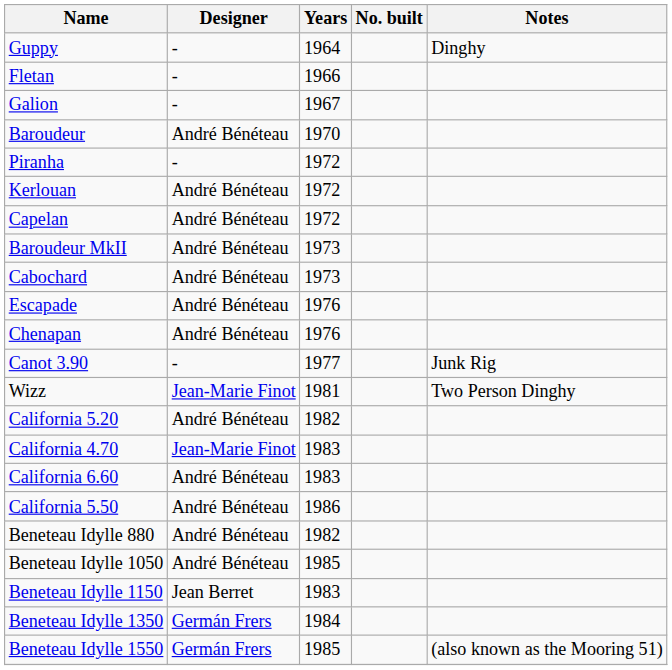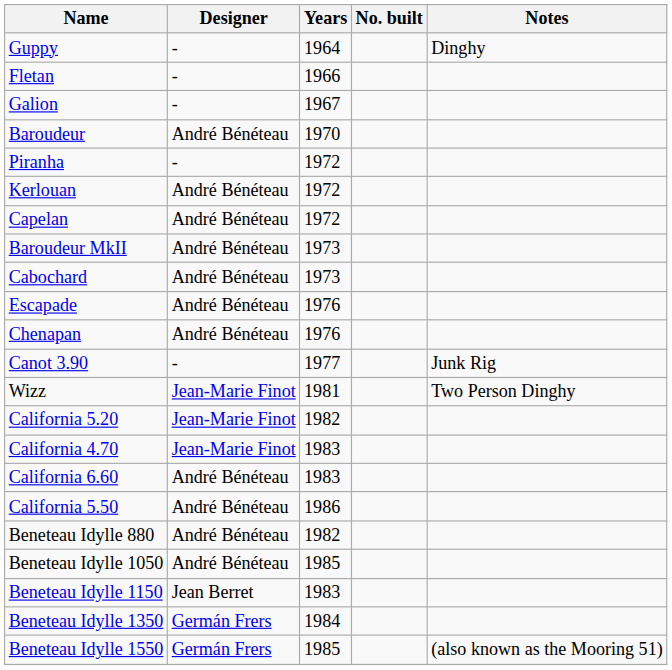California 5.20 | Designer: André Bénéteau -> Jean-Marie Finot
